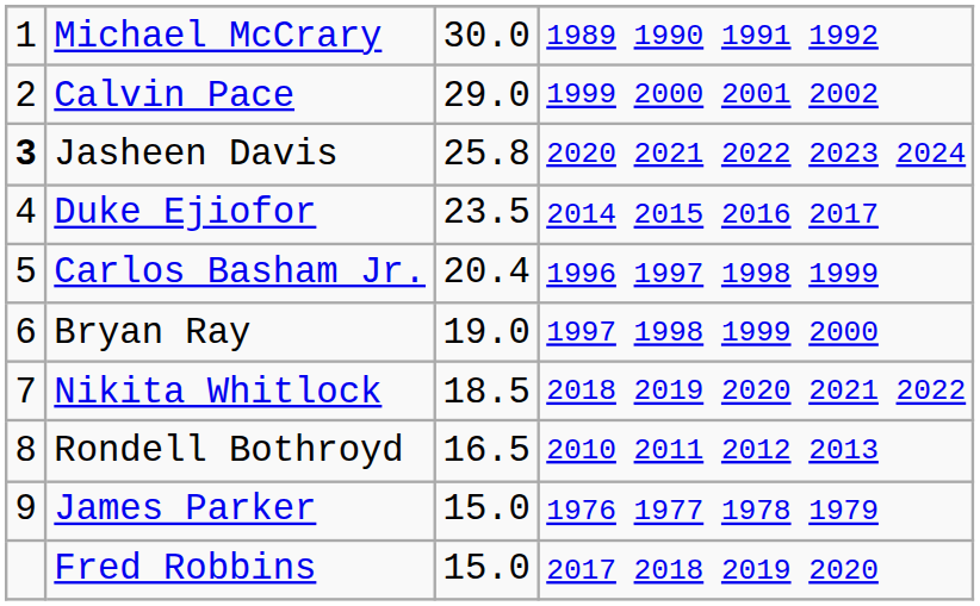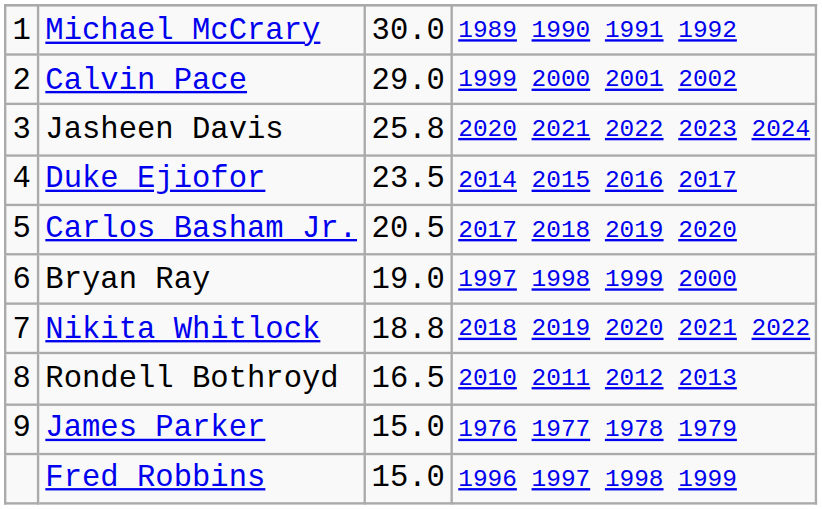Jasheen Davis | column 1: bold -> normal
Carlos Basham Jr. | column 3: 20.4 -> 20.5
Carlos Basham Jr. | column 4: 1996 1997 1998 1999 -> 2017 2018 2019 2020
Nikita Whitlock | column 3: 18.5 -> 18.8
Fred Robbins | column 4: 2017 2018 2019 2020 -> 1996 1997 1998 1999
